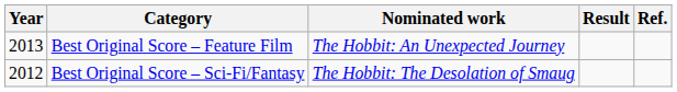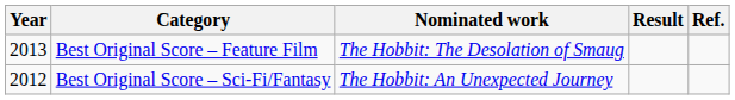Best Original Score – Feature Film | Nominated work: The Hobbit: An Unexpected Journey -> The Hobbit: The Desolation of Smaug
Best Original Score – Sci-Fi/Fantasy | Nominated work: The Hobbit: The Desolation of Smaug -> The Hobbit: An Unexpected Journey
